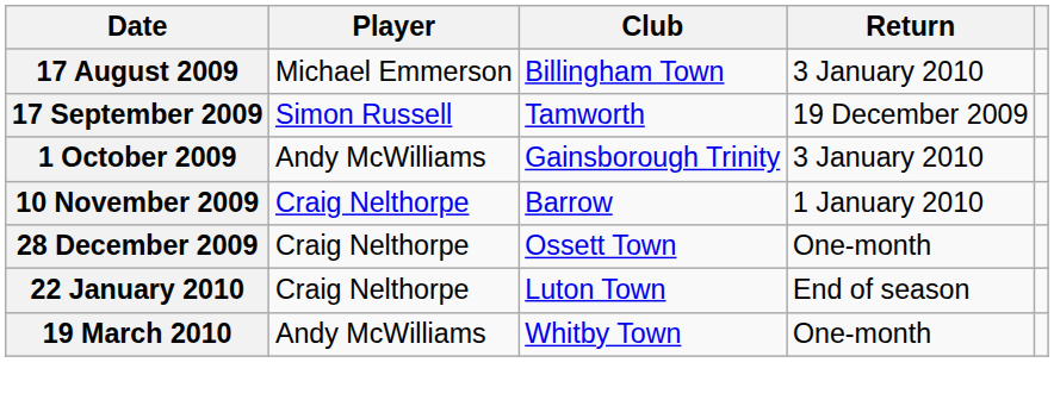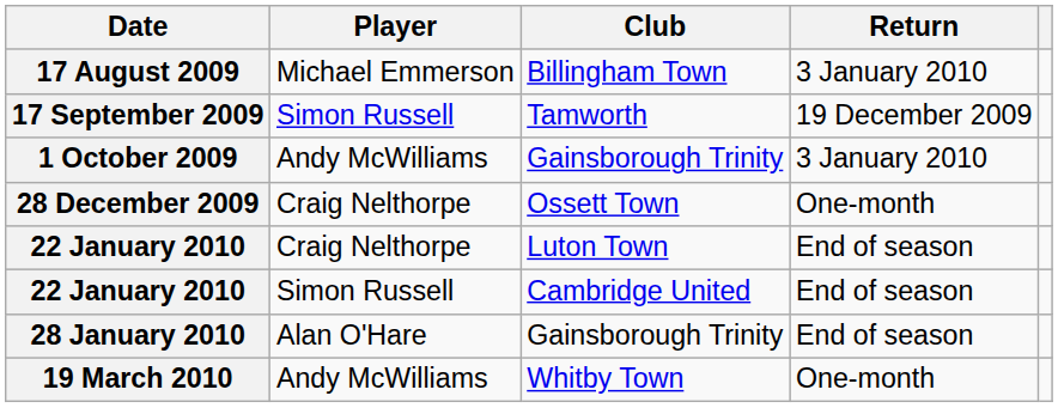- row: 10 November 2009 | Craig Nelthorpe | Barrow | 1 January 2010
+ row: 22 January 2010 | Simon Russell | Cambridge United | End of season
+ row: 28 January 2010 | Alan O'Hare | Gainsborough Trinity | End of season
